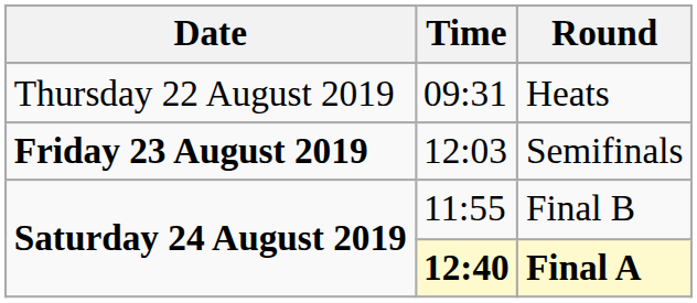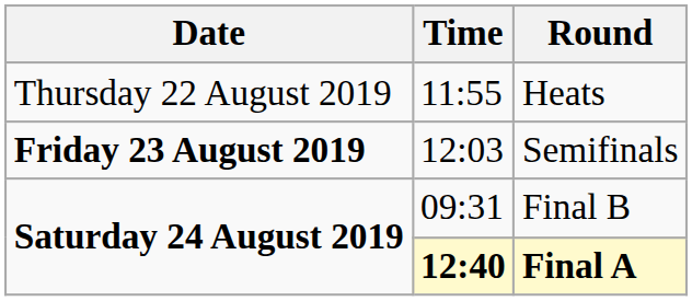Heats | Time: 09:31 -> 11:55
Final B | Time: 11:55 -> 09:31
